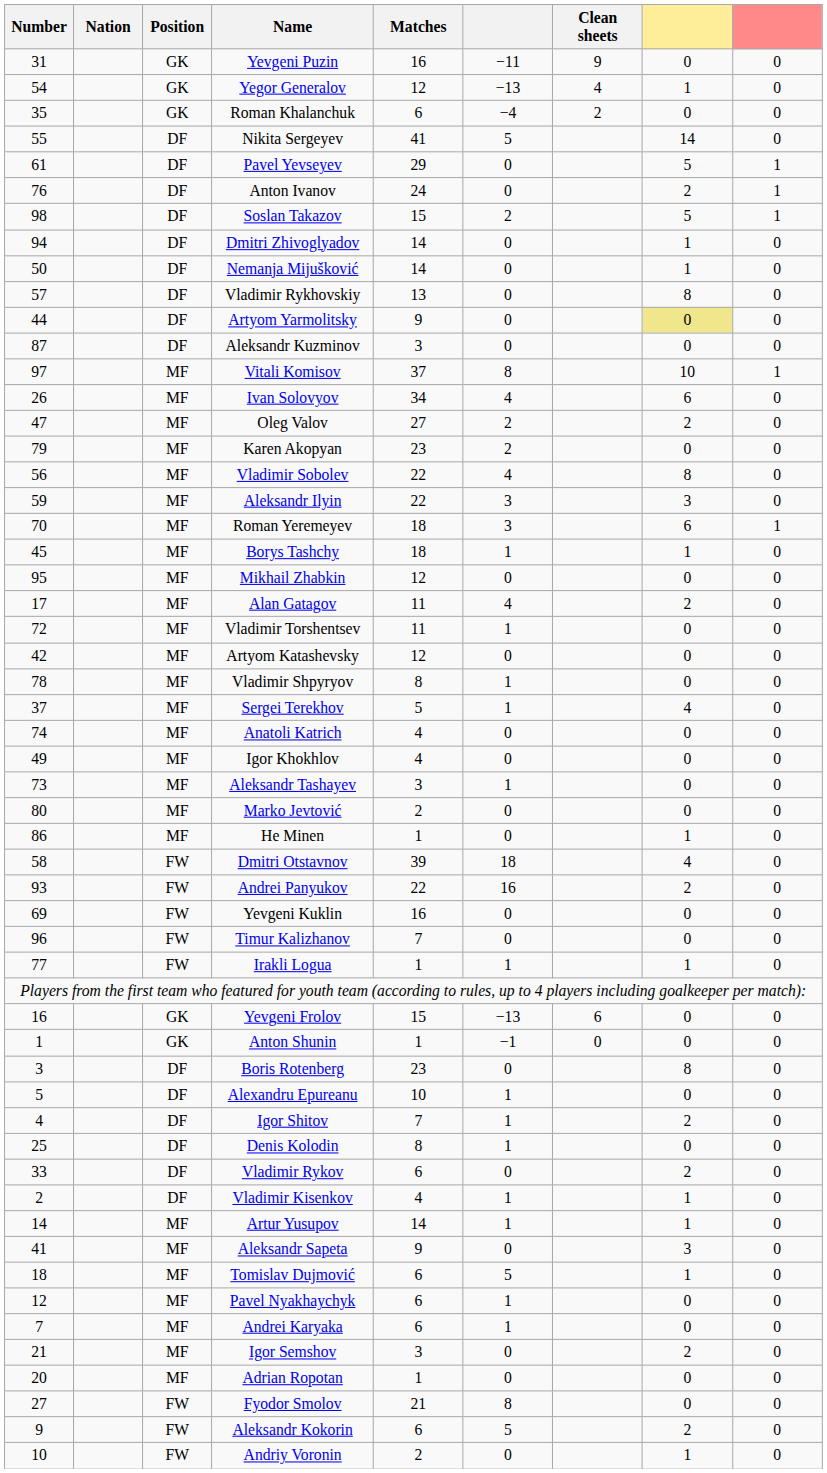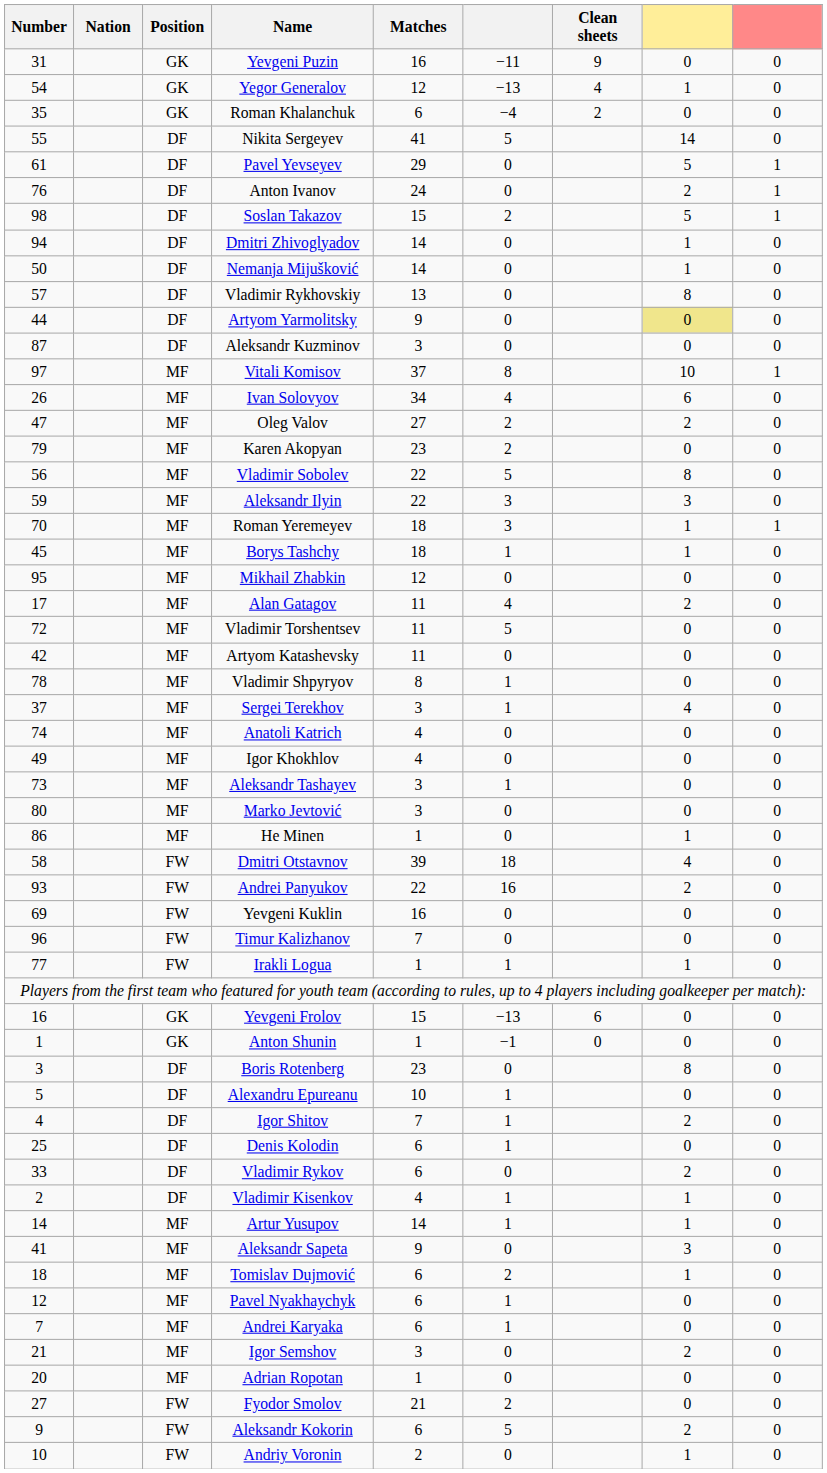Vladimir Sobolev | column 6: 4 -> 5
Roman Yeremeyev | column 8: 6 -> 1
Vladimir Torshentsev | column 6: 1 -> 5
Artyom Katashevsky | Matches: 12 -> 11
Sergei Terekhov | Matches: 5 -> 3
Marko Jevtović | Matches: 2 -> 3
Denis Kolodin | Matches: 8 -> 6
Tomislav Dujmović | column 6: 5 -> 2
Fyodor Smolov | column 6: 8 -> 2
